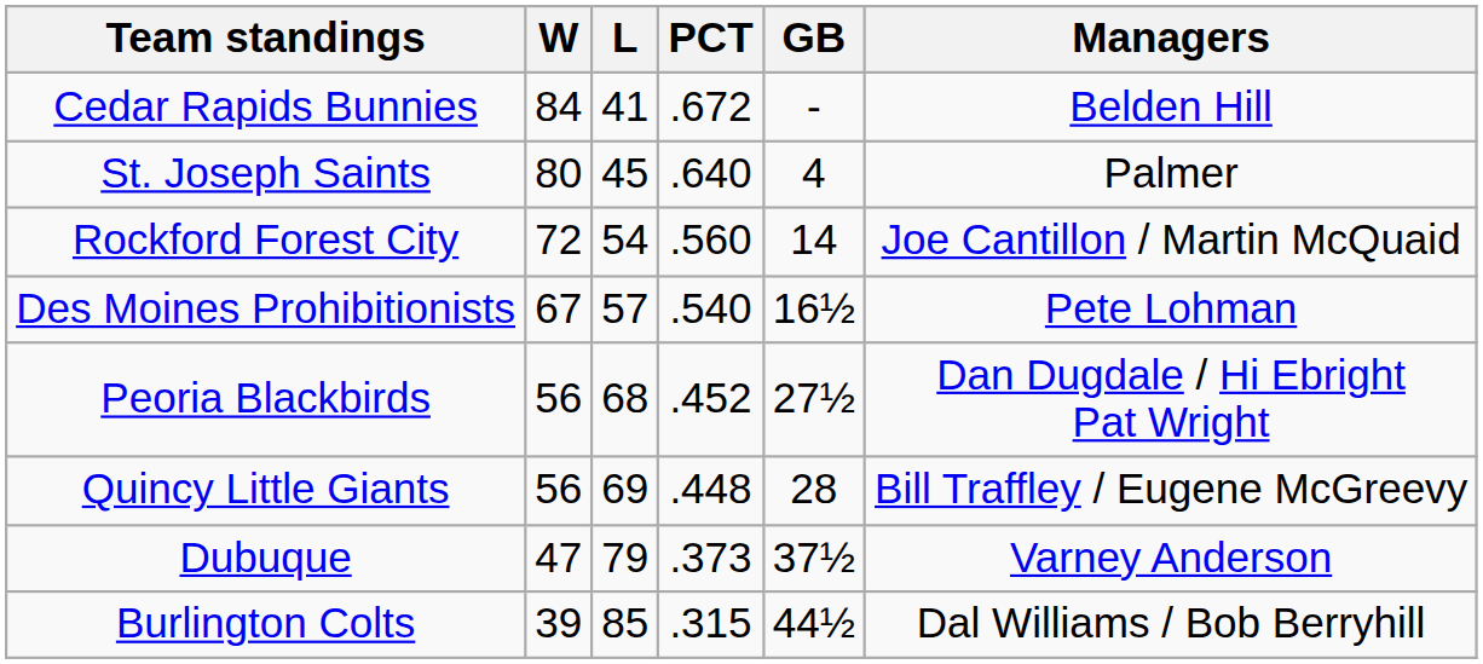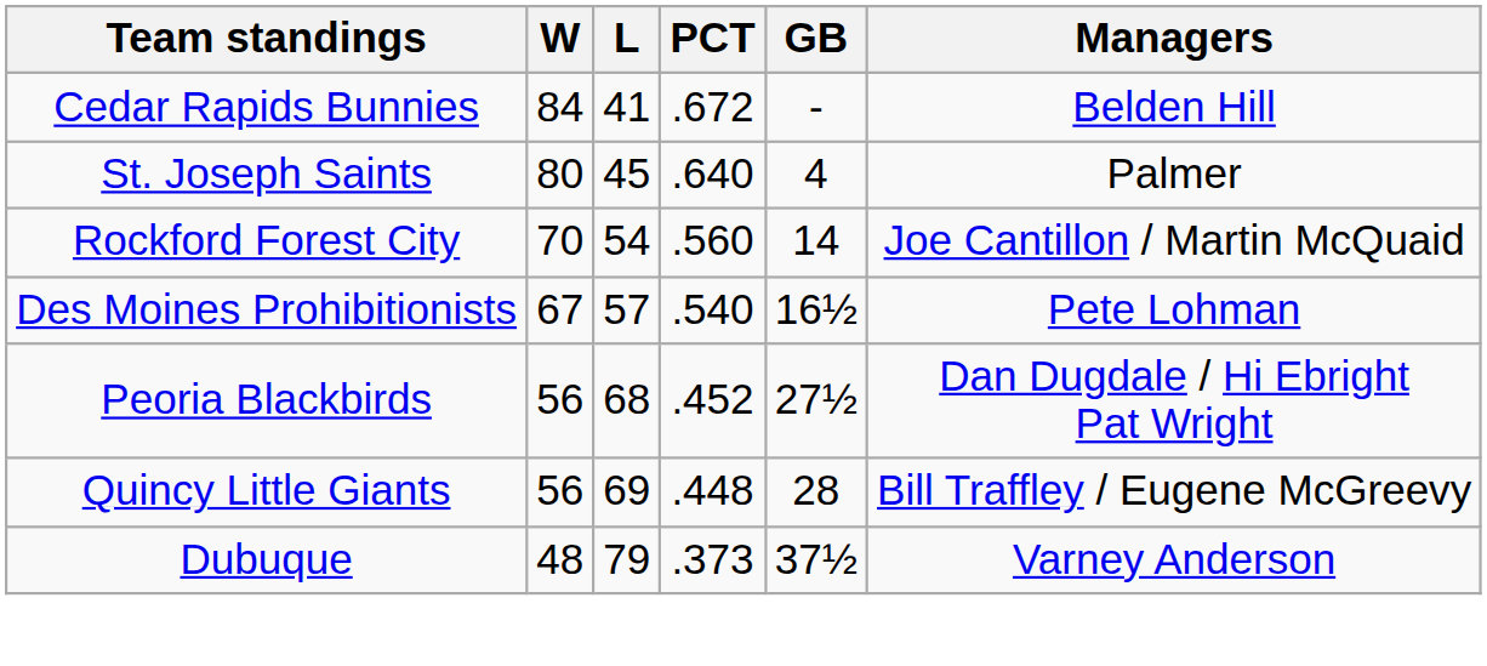Rockford Forest City | W: 72 -> 70
Dubuque | W: 47 -> 48
- row: Burlington Colts | 39 | 85 | .315 | 44½ | Dal Williams / Bob Berryhill
